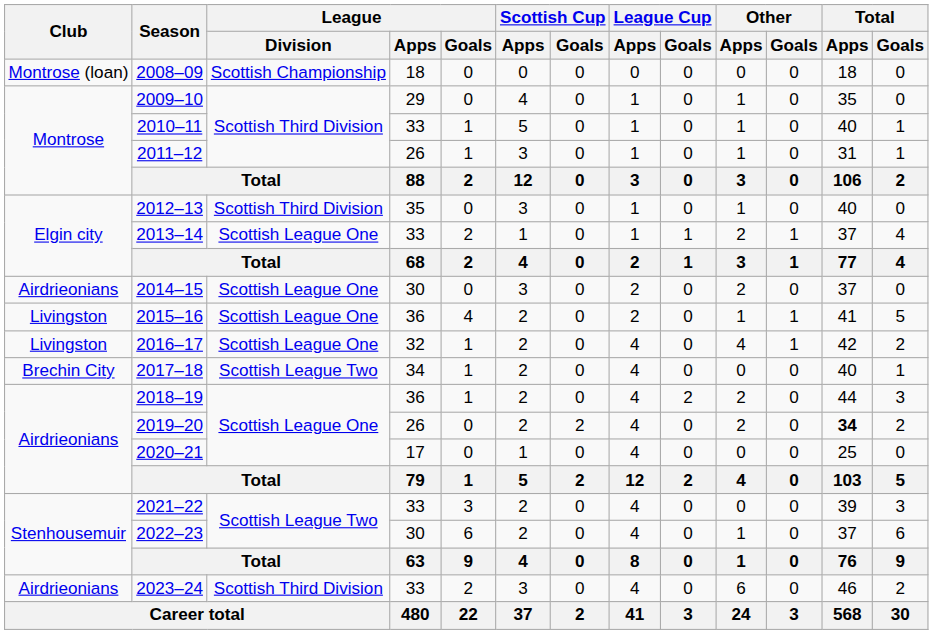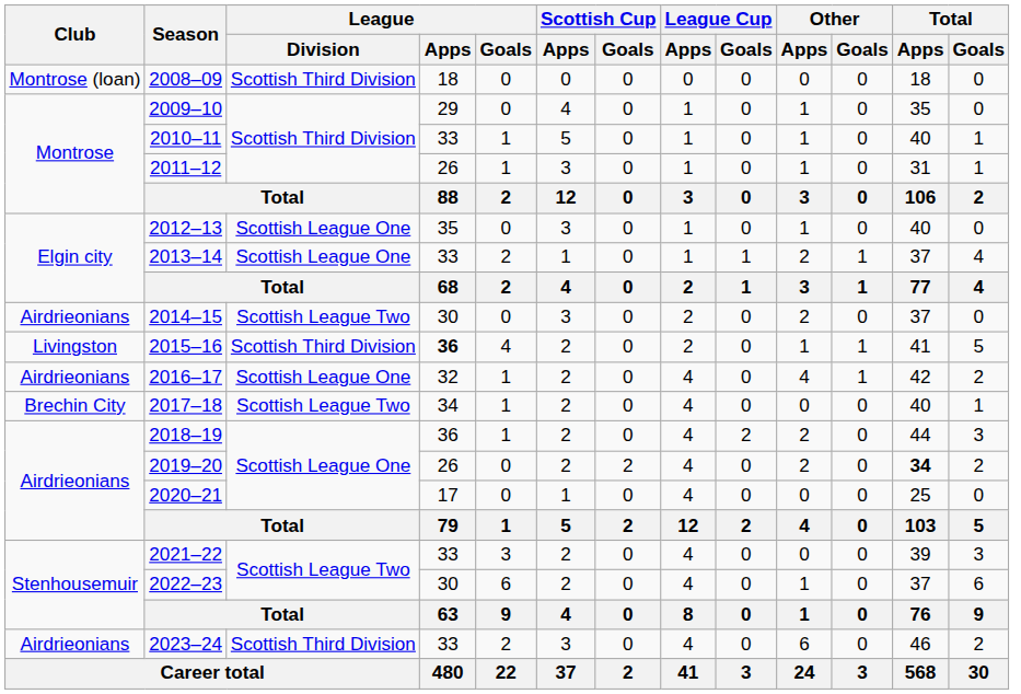2008–09 | League / Division: Scottish Championship -> Scottish Third Division
2012–13 | League / Division: Scottish Third Division -> Scottish League One
2014–15 | League / Division: Scottish League One -> Scottish League Two
2015–16 | League / Division: Scottish League One -> Scottish Third Division
2015–16 | League / Apps: normal -> bold
2016–17 | Club: Livingston -> Airdrieonians
